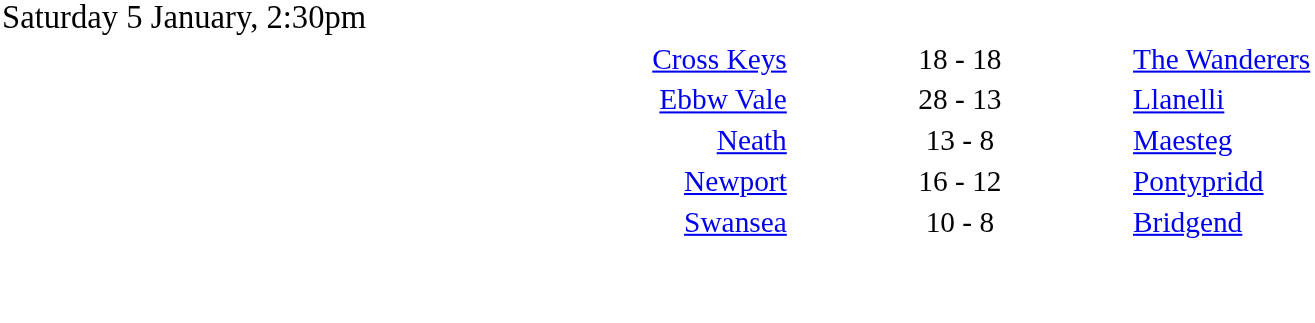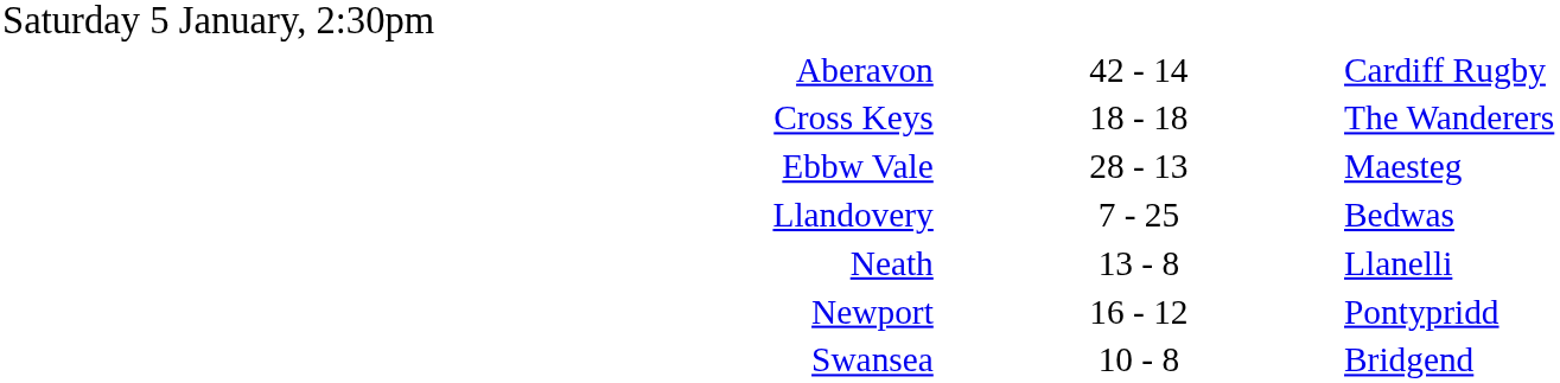+ row: Aberavon | 42 - 14 | Cardiff Rugby
Ebbw Vale | column 3: Llanelli -> Maesteg
+ row: Llandovery | 7 - 25 | Bedwas
Neath | column 3: Maesteg -> Llanelli
